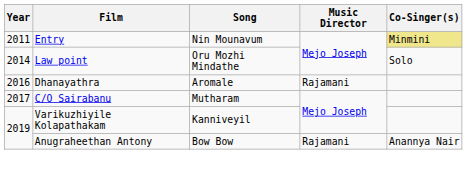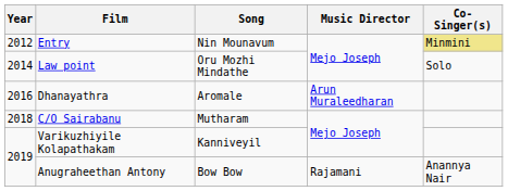Entry | Year: 2011 -> 2012
Dhanayathra | Music Director: Rajamani -> Arun Muraleedharan
C/O Sairabanu | Year: 2017 -> 2018
